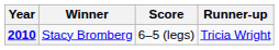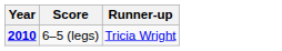- column: Winner | Stacy Bromberg
